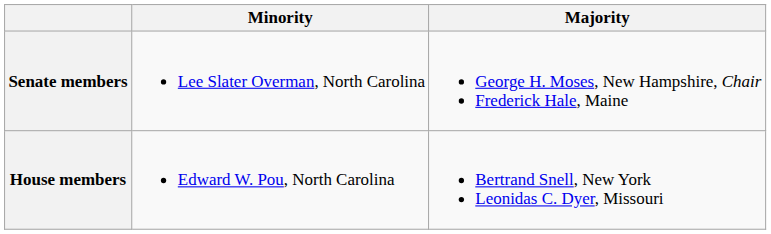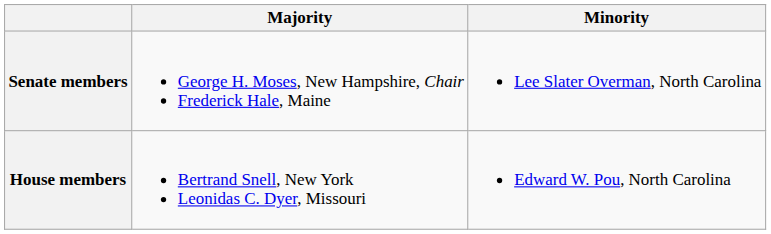columns swapped: Majority <-> Minority
